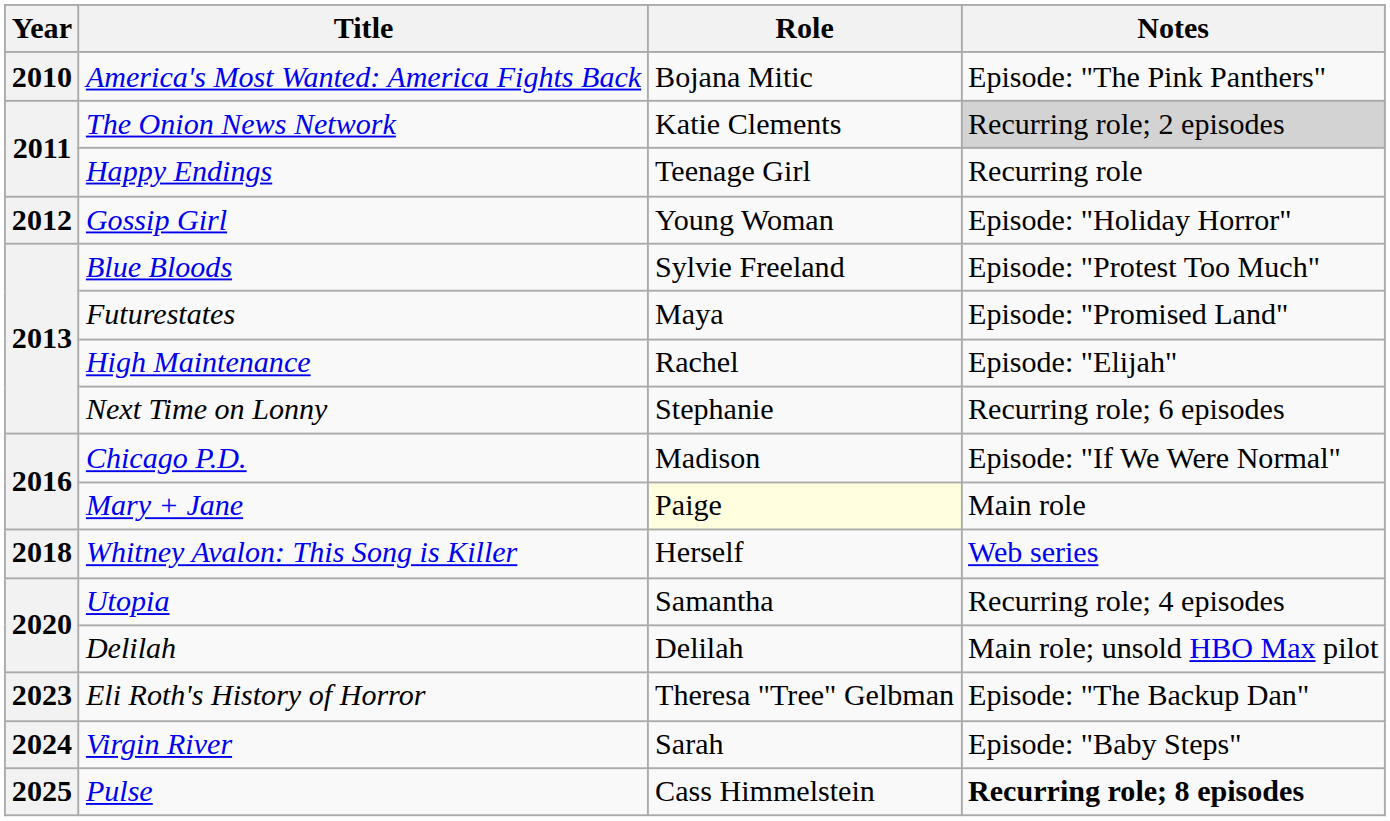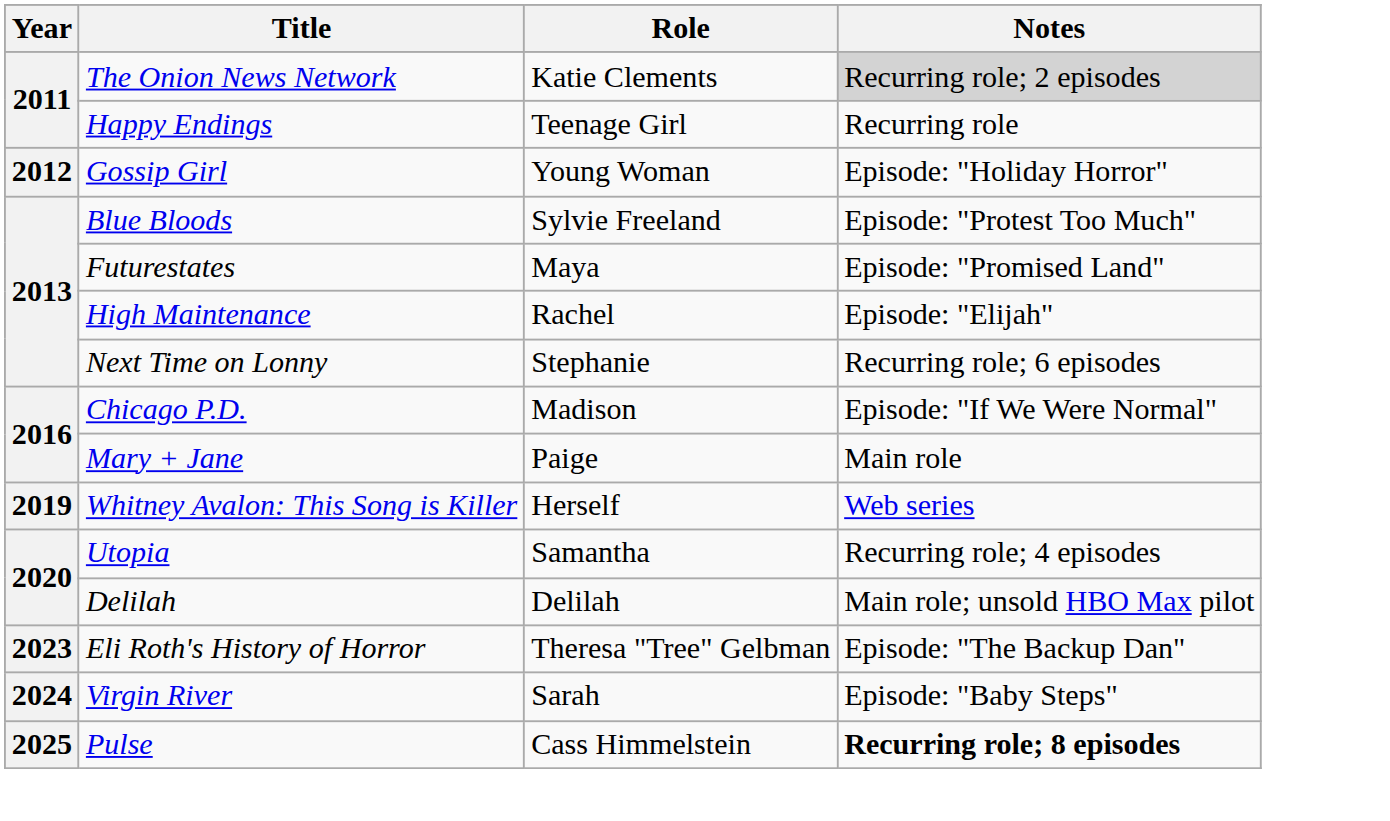- row: 2010 | America's Most Wanted: America Fights Back | Bojana Mitic | Episode: "The Pink Panthers"
Mary + Jane | Role: lightyellow background -> no background
Whitney Avalon: This Song is Killer | Year: 2018 -> 2019
